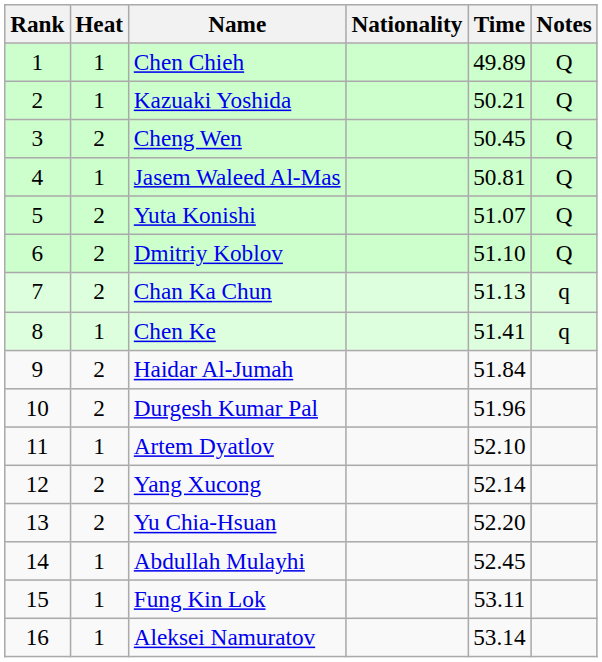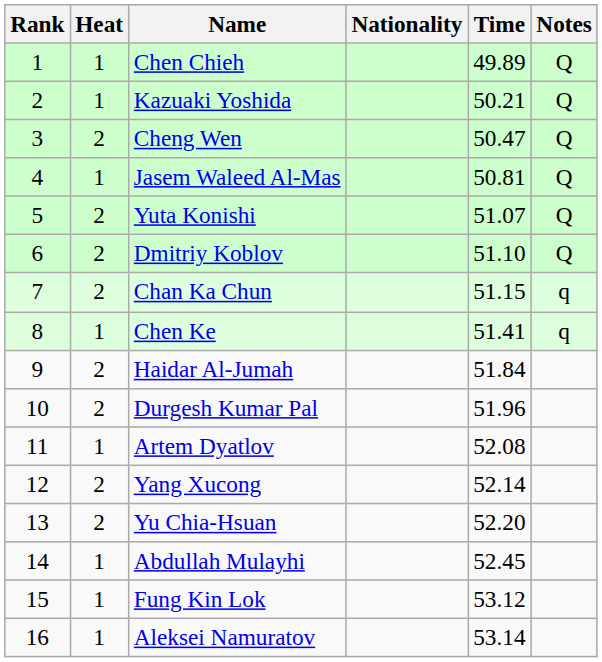Cheng Wen | Time: 50.45 -> 50.47
Chan Ka Chun | Time: 51.13 -> 51.15
Artem Dyatlov | Time: 52.10 -> 52.08
Fung Kin Lok | Time: 53.11 -> 53.12
